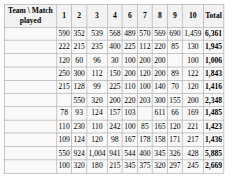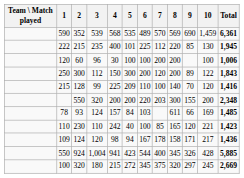+ column: 5 | 535 | 101 | 100 | 300 | 209 | 200 | 84 | 40 | 94 | 423 | 272
